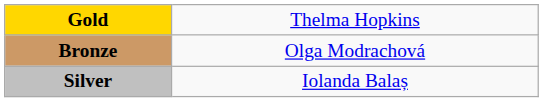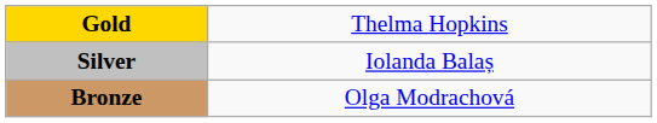rows swapped: Silver <-> Bronze
